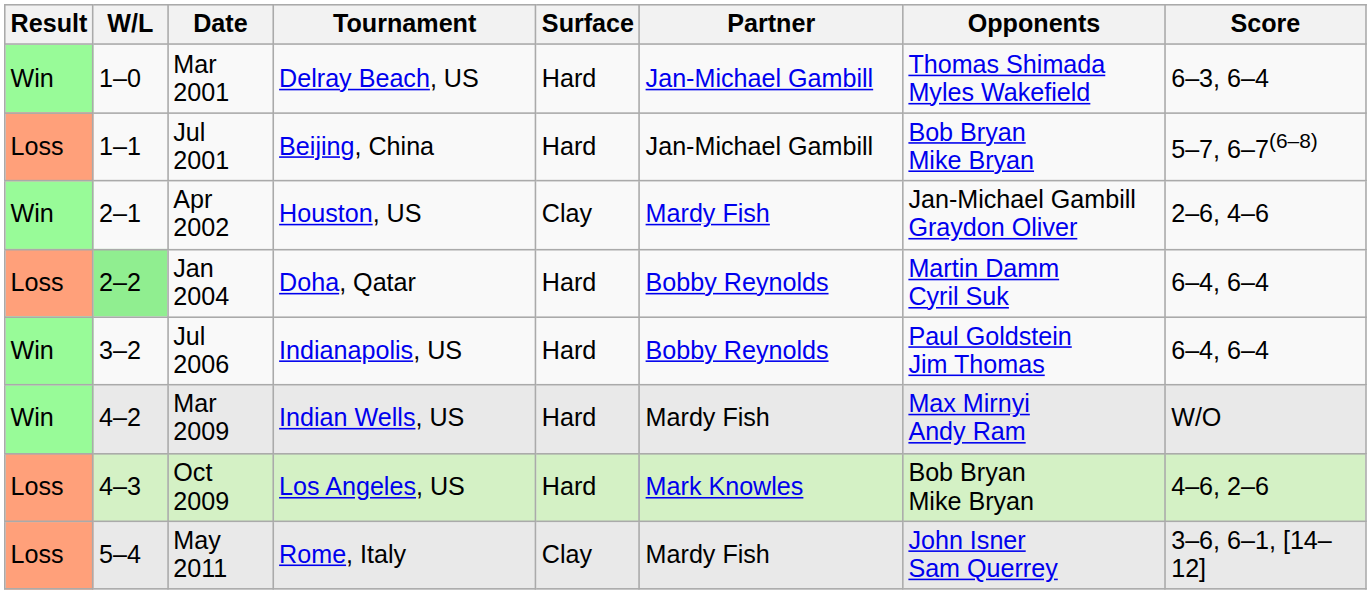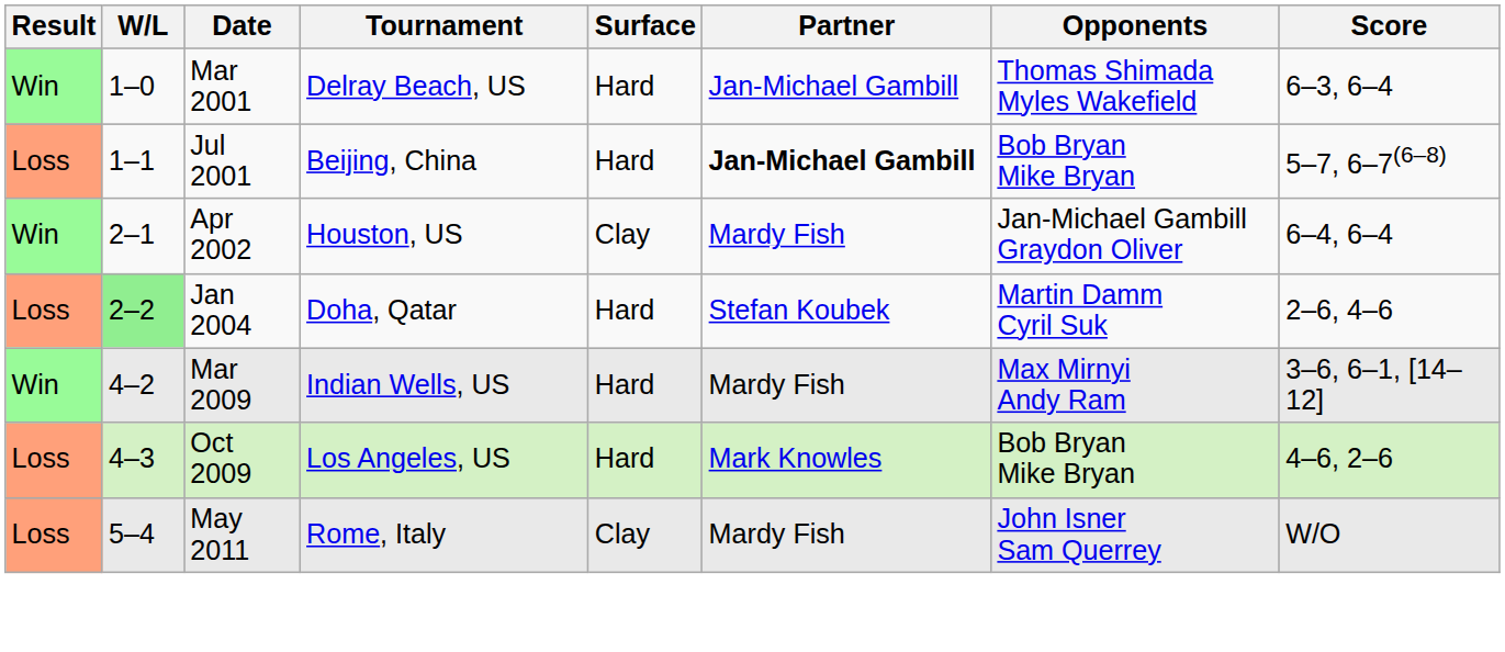Jul 2001 | Partner: normal -> bold
Apr 2002 | Score: 2–6, 4–6 -> 6–4, 6–4
Jan 2004 | Partner: Bobby Reynolds -> Stefan Koubek
Jan 2004 | Score: 6–4, 6–4 -> 2–6, 4–6
- row: Win | 3–2 | Jul 2006 | Indianapolis, US | Hard | Bobby Reynolds | Paul Goldstein Jim Thomas | 6–4, 6–4
Mar 2009 | Score: W/O -> 3–6, 6–1, [14–12]
May 2011 | Score: 3–6, 6–1, [14–12] -> W/O
